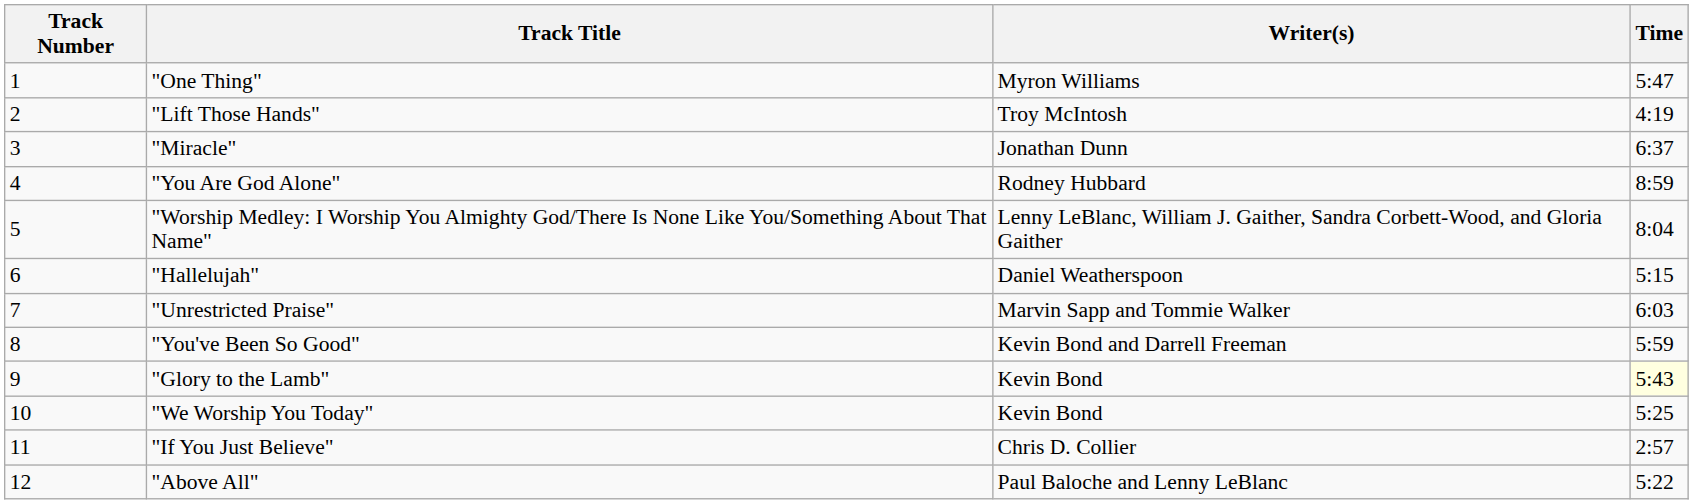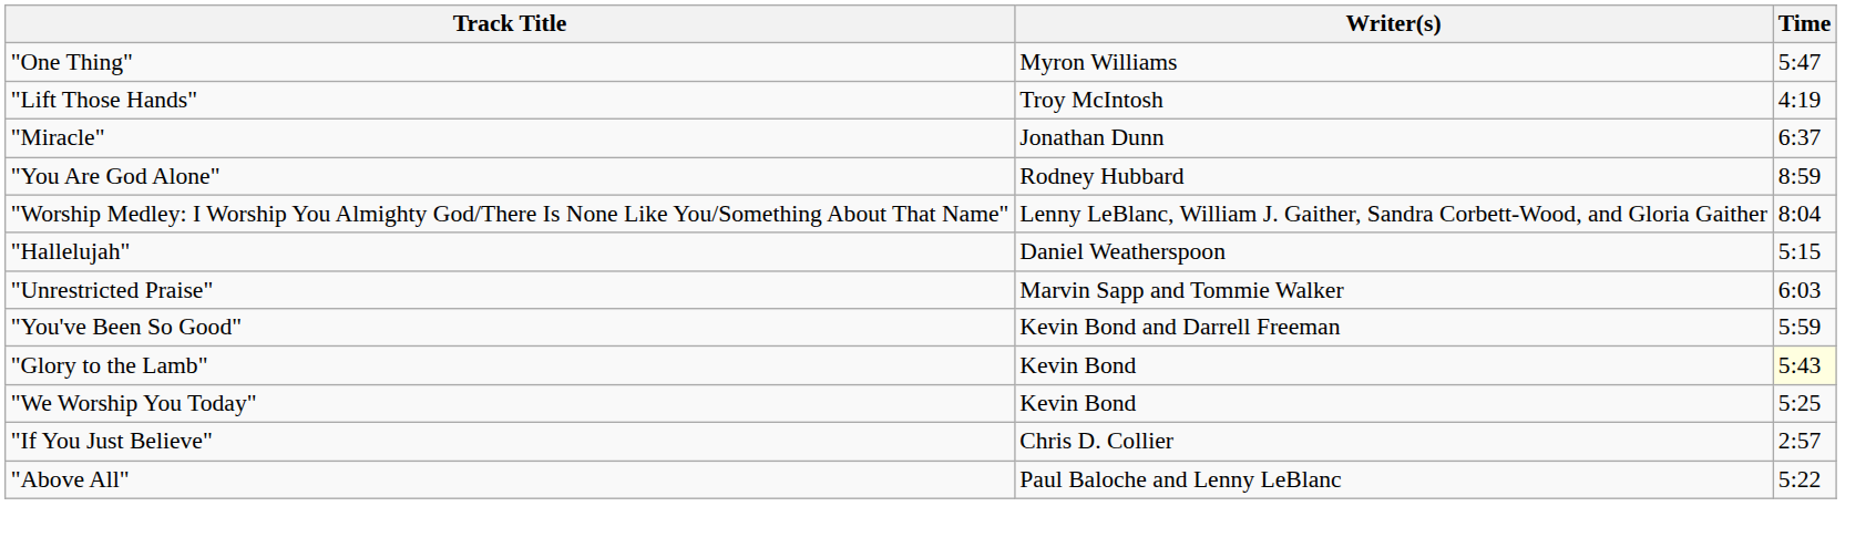- column: Track Number | 1 | 2 | 3 | 4 | 5 | 6 | 7 | 8 | 9 | 10 | 11 | 12
